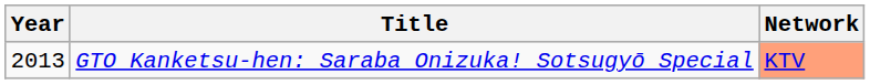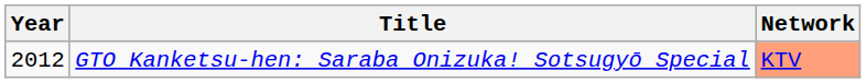GTO Kanketsu-hen: Saraba Onizuka! Sotsugyō Special | Year: 2013 -> 2012
